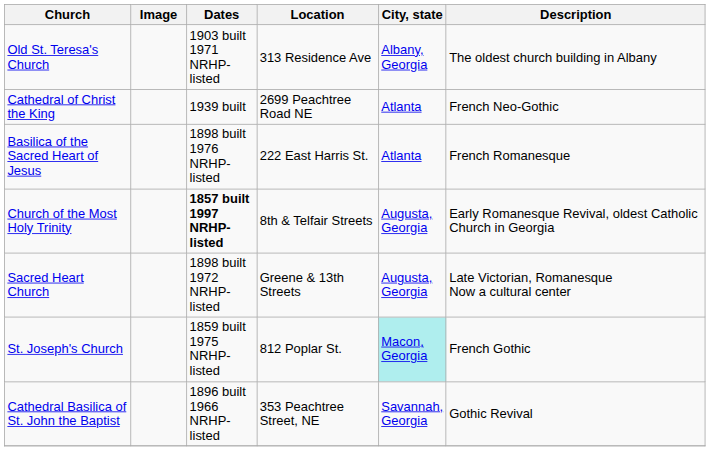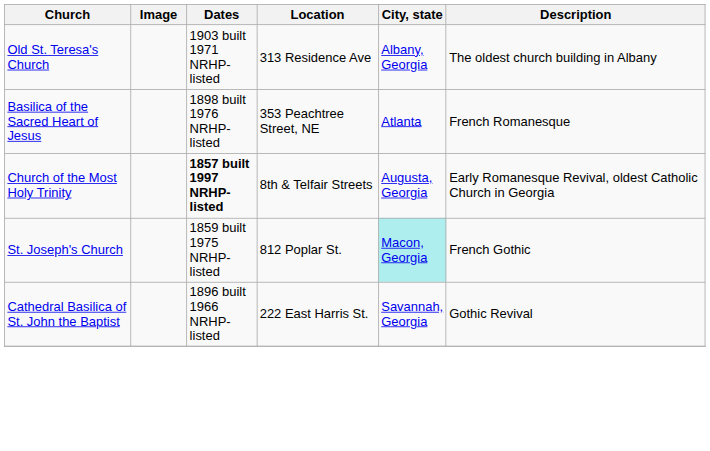- row: Cathedral of Christ the King | 1939 built | 2699 Peachtree Road NE | Atlanta | French Neo-Gothic
Basilica of the Sacred Heart of Jesus | Location: 222 East Harris St. -> 353 Peachtree Street, NE
- row: Sacred Heart Church | 1898 built 1972 NRHP-listed | Greene & 13th Streets | Augusta, Georgia | Late Victorian, Romanesque Now a cultural center
Cathedral Basilica of St. John the Baptist | Location: 353 Peachtree Street, NE -> 222 East Harris St.
